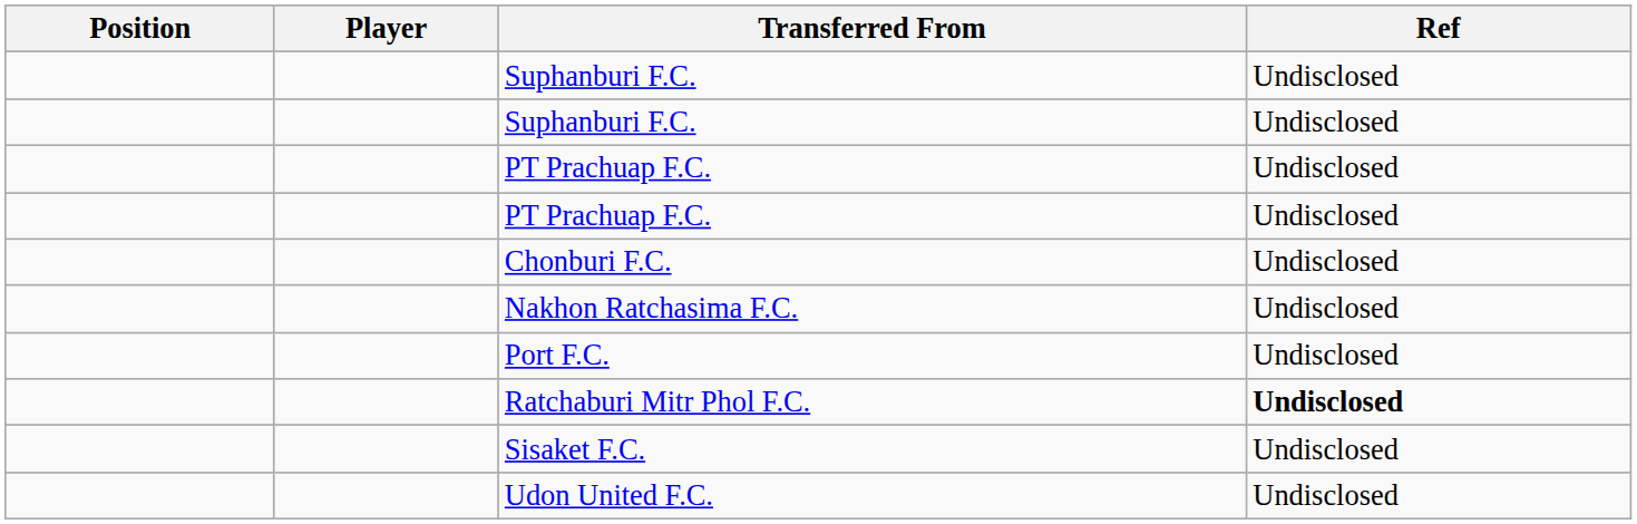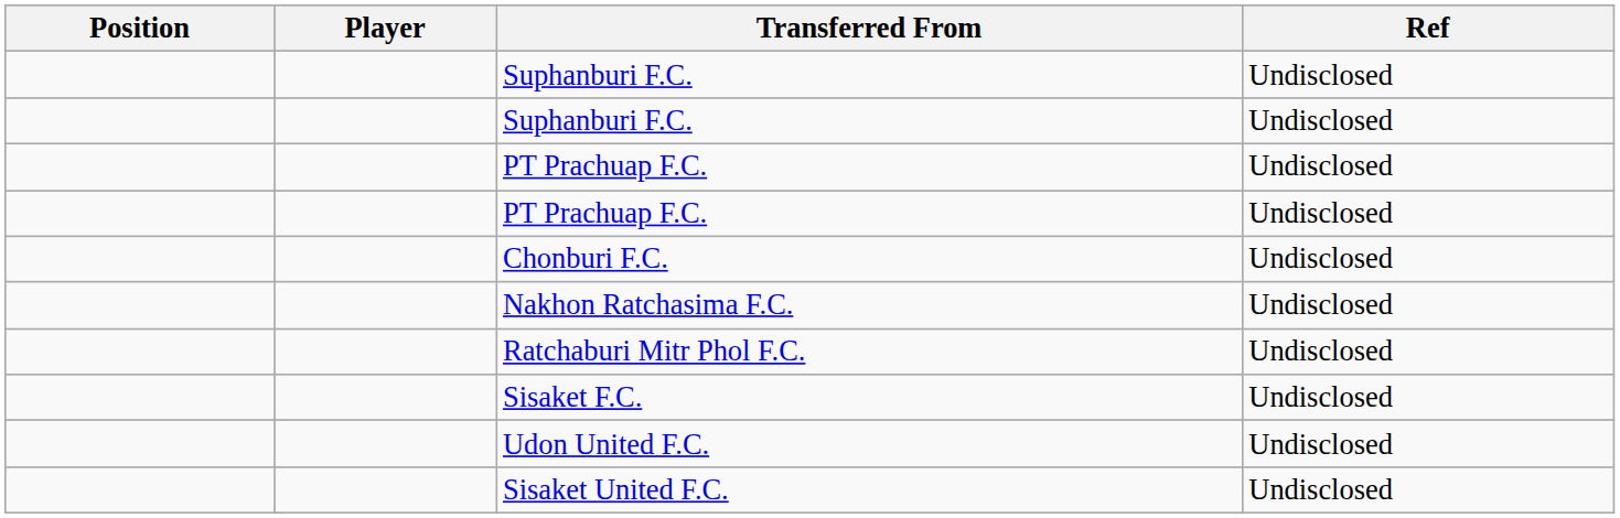- row: Port F.C. | Undisclosed
Ratchaburi Mitr Phol F.C. | Ref: bold -> normal
+ row: Sisaket United F.C. | Undisclosed
